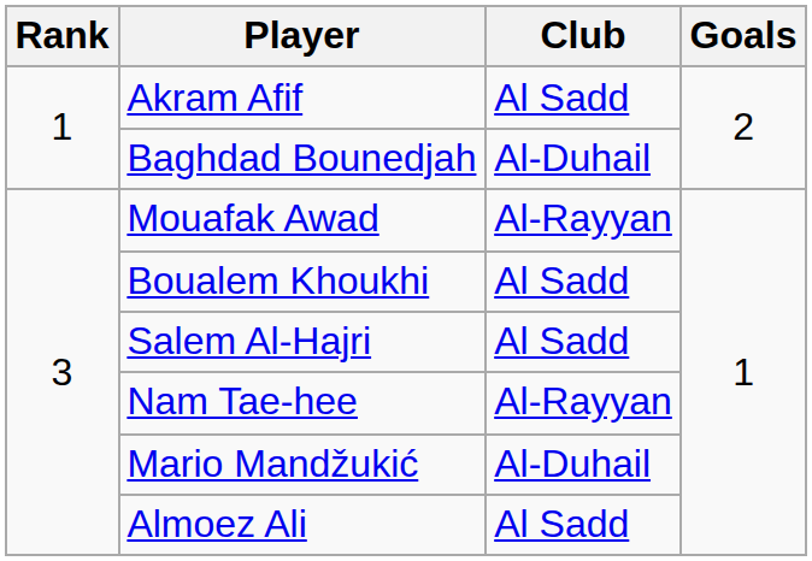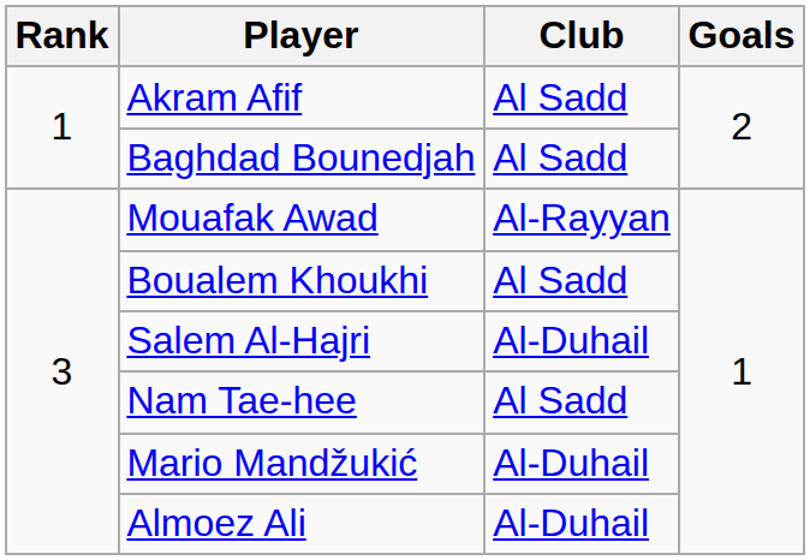Baghdad Bounedjah | Club: Al-Duhail -> Al Sadd
Salem Al-Hajri | Club: Al Sadd -> Al-Duhail
Nam Tae-hee | Club: Al-Rayyan -> Al Sadd
Almoez Ali | Club: Al Sadd -> Al-Duhail
